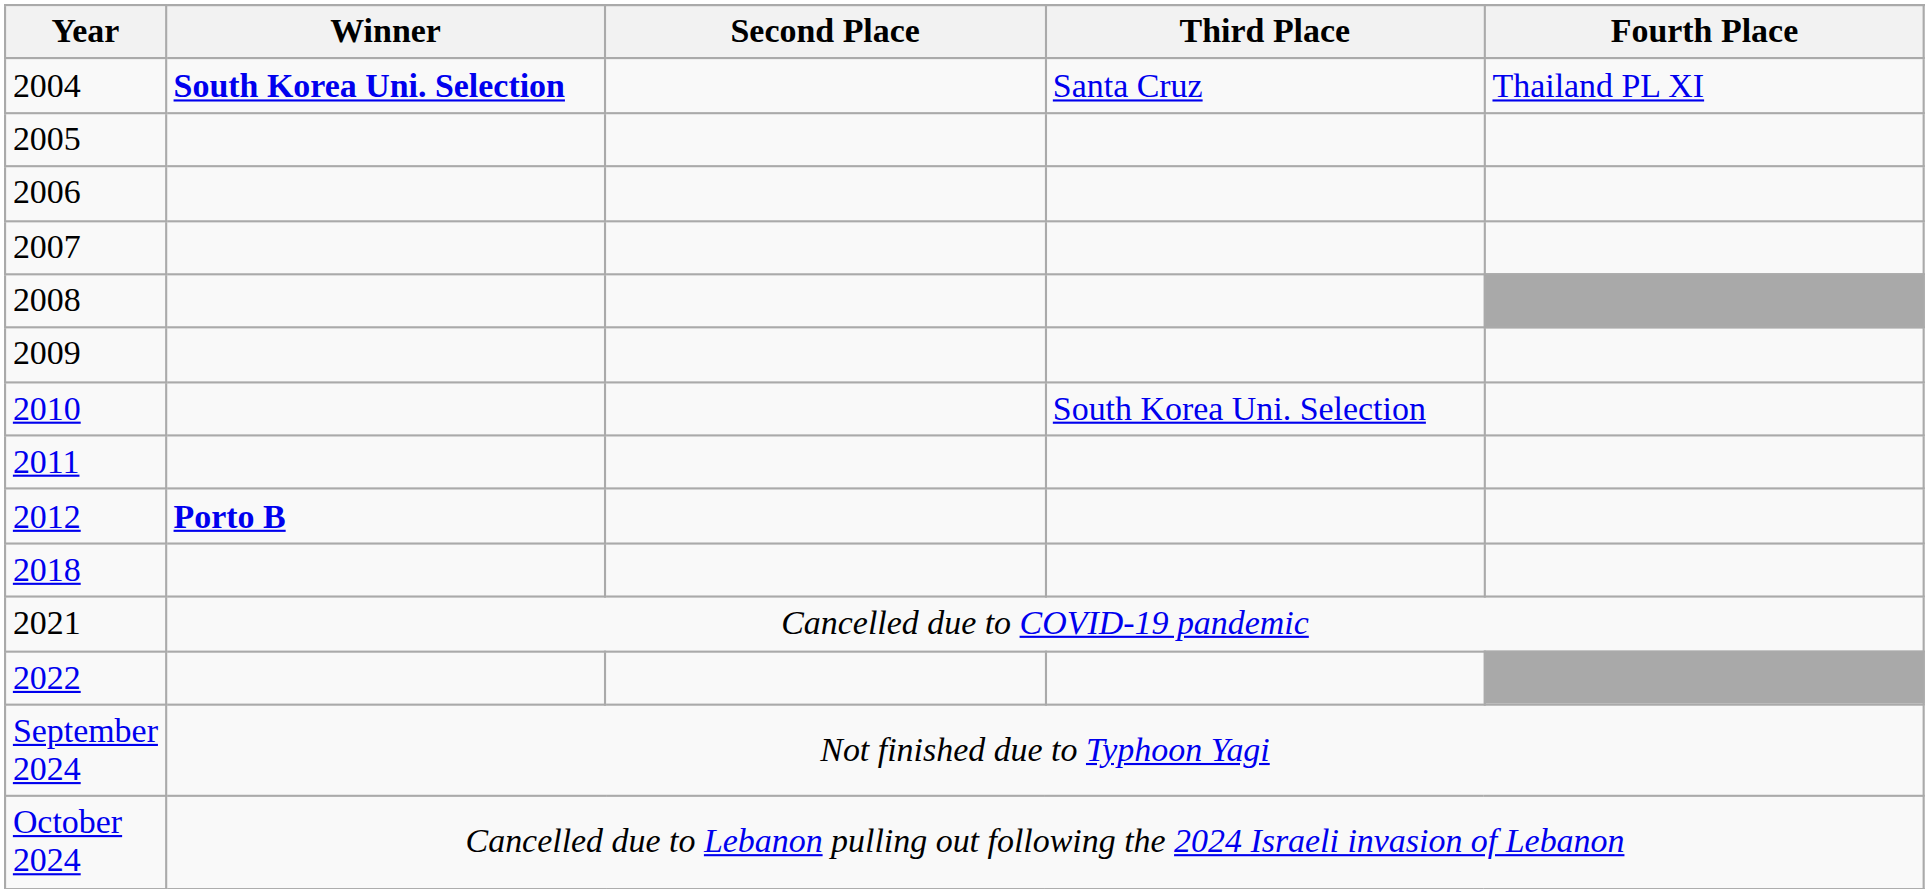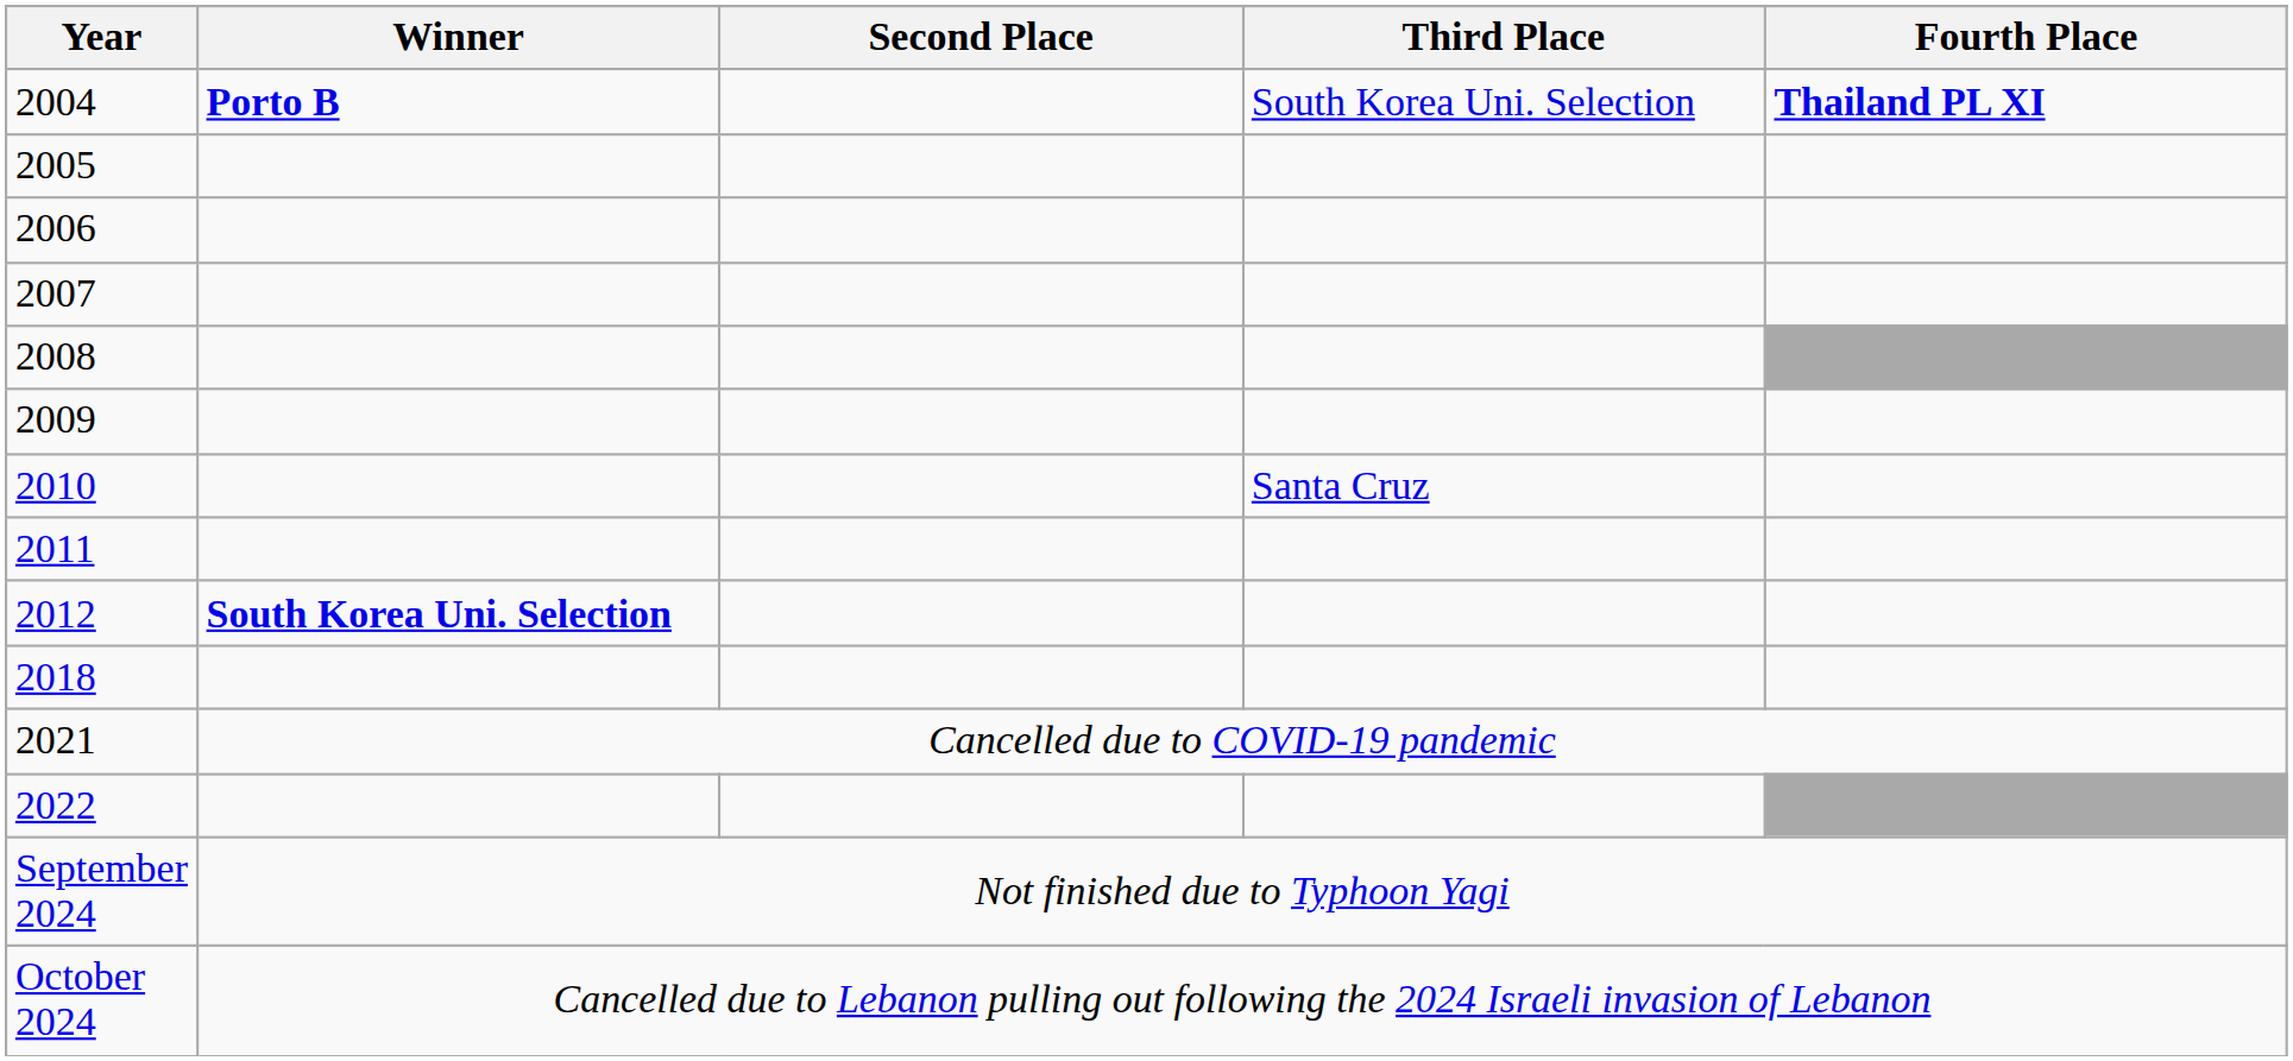2004 | Winner: South Korea Uni. Selection -> Porto B
2004 | Third Place: Santa Cruz -> South Korea Uni. Selection
2004 | Fourth Place: normal -> bold
2010 | Third Place: South Korea Uni. Selection -> Santa Cruz
2012 | Winner: Porto B -> South Korea Uni. Selection
